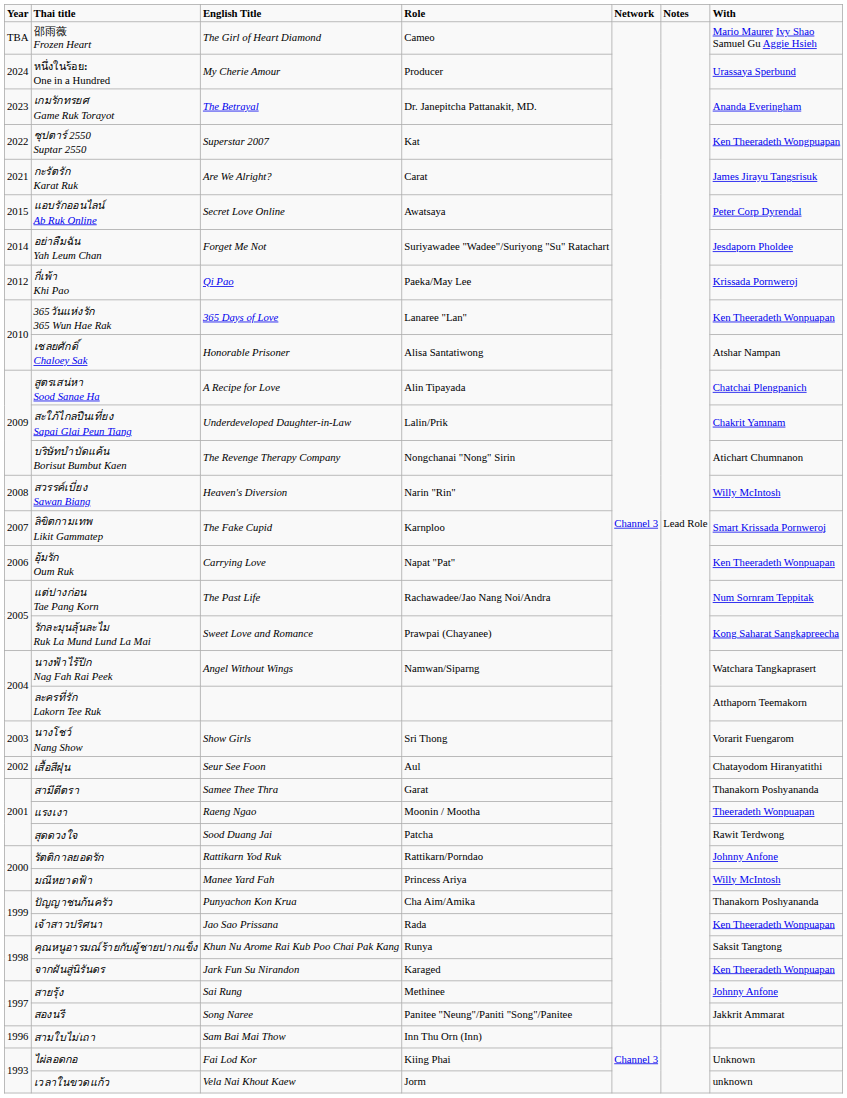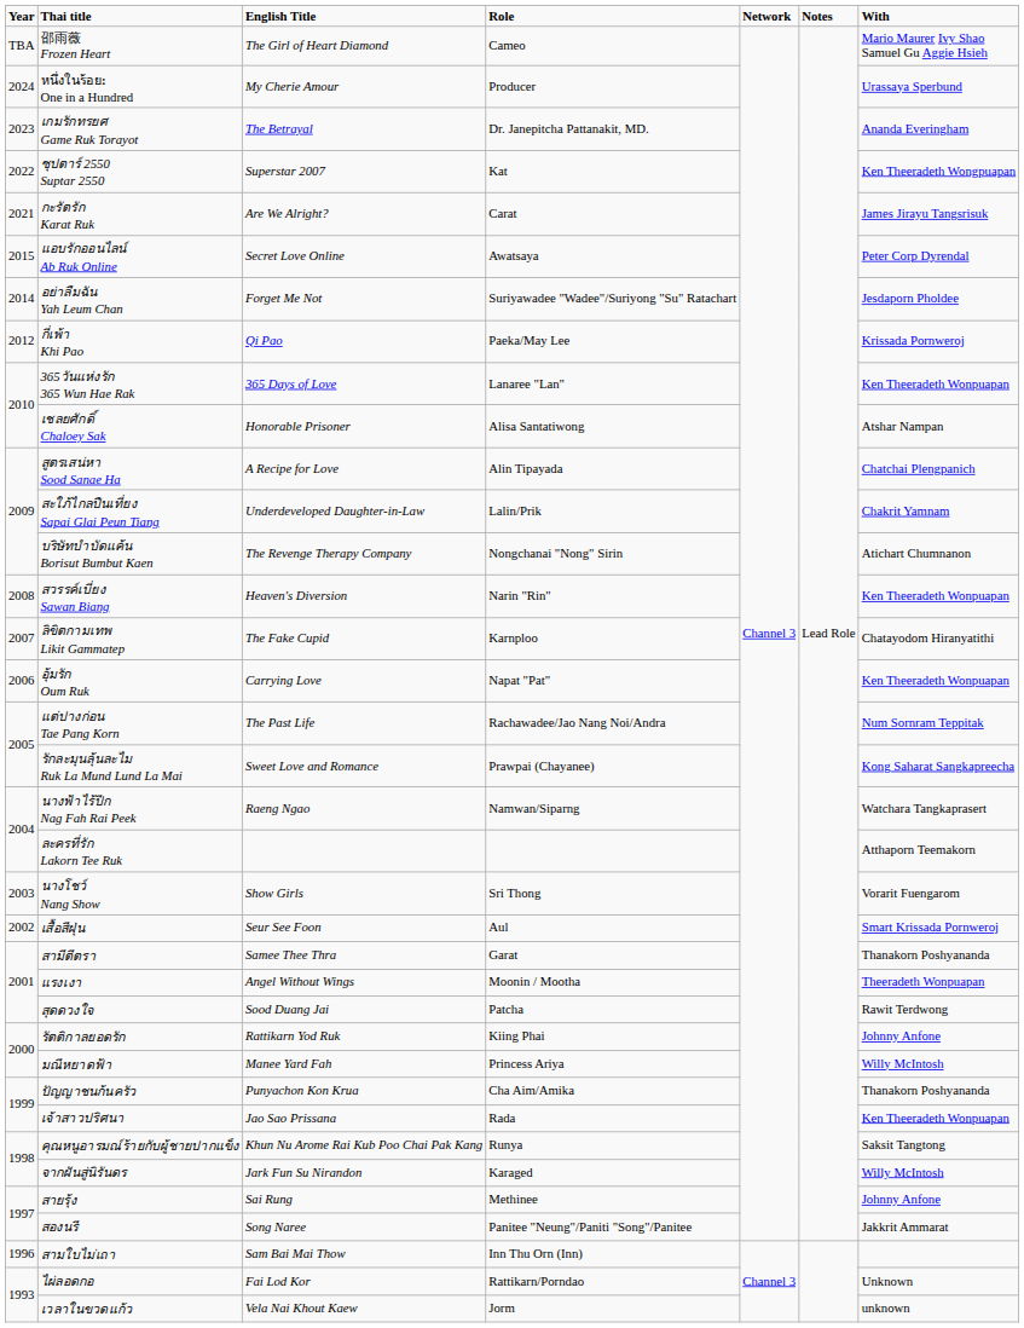สวรรค์เบี่ยง Sawan Biang | With: Willy McIntosh -> Ken Theeradeth Wonpuapan
ลิขิตกามเทพ Likit Gammatep | With: Smart Krissada Pornweroj -> Chatayodom Hiranyatithi
นางฟ้าไร้ปีก Nag Fah Rai Peek | English Title: Angel Without Wings -> Raeng Ngao
เสื้อสีฝุ่น | With: Chatayodom Hiranyatithi -> Smart Krissada Pornweroj
แรงเงา | English Title: Raeng Ngao -> Angel Without Wings
รัตติกาลยอดรัก | Role: Rattikarn/Porndao -> Kiing Phai
จากฝันสู่นิรันดร | With: Ken Theeradeth Wonpuapan -> Willy McIntosh
ไผ่ลอดกอ | Role: Kiing Phai -> Rattikarn/Porndao
